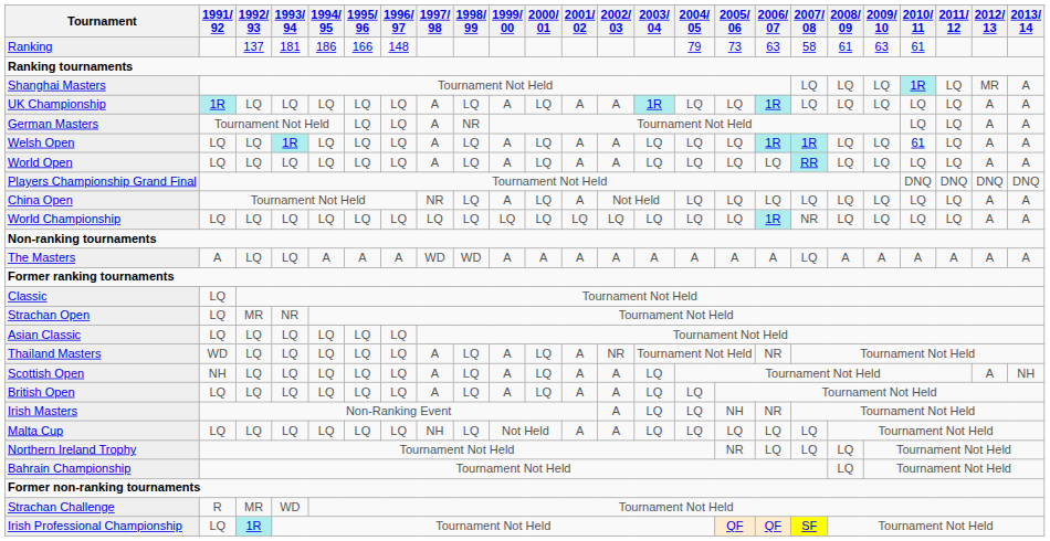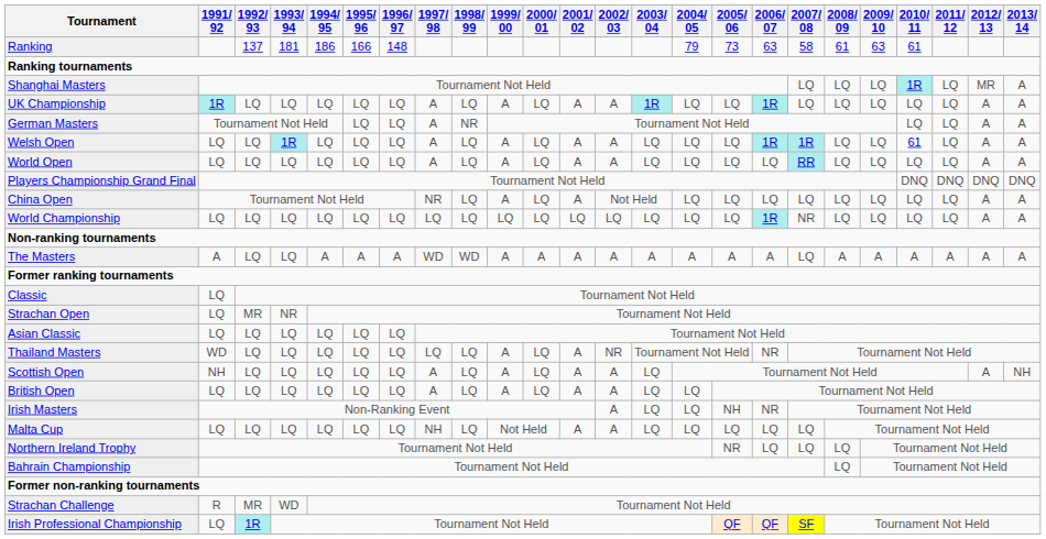Thailand Masters | 1997/ 98: A -> LQ
